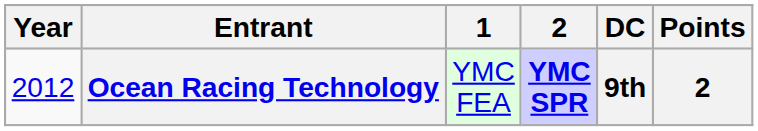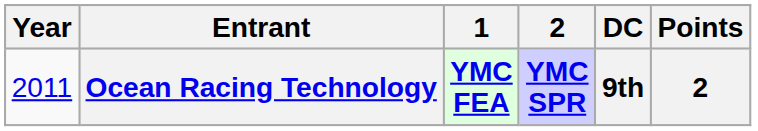Ocean Racing Technology | Year: 2012 -> 2011
Ocean Racing Technology | 1: normal -> bold
